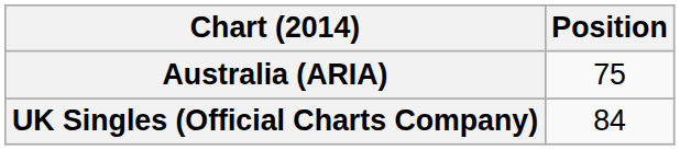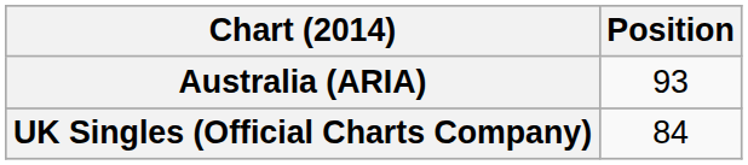Australia (ARIA) | Position: 75 -> 93
